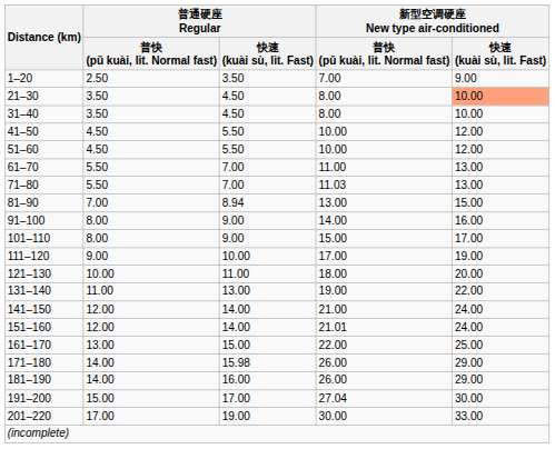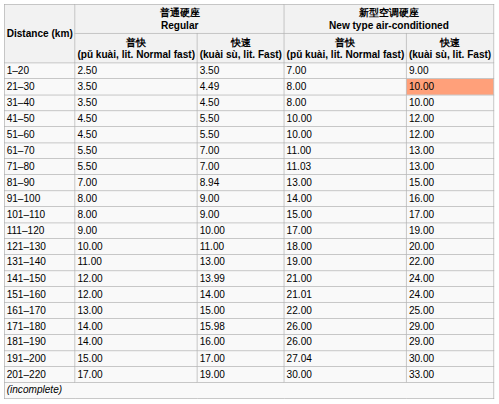21–30 | 普通硬座 Regular / 快速 (kuài sù, lit. Fast): 4.50 -> 4.49
141–150 | 普通硬座 Regular / 快速 (kuài sù, lit. Fast): 14.00 -> 13.99
